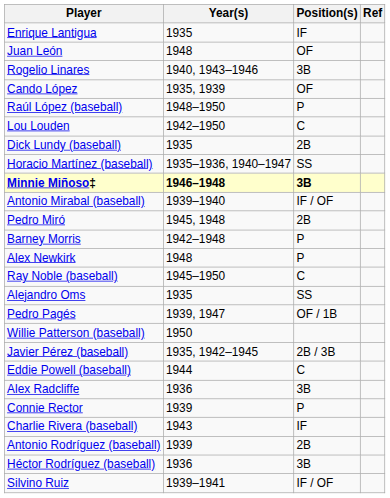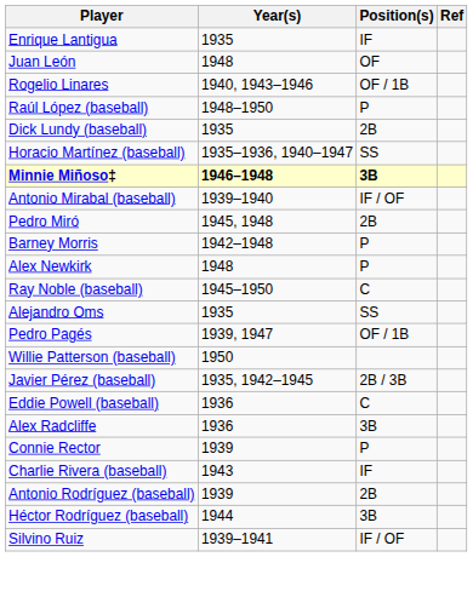Rogelio Linares | Position(s): 3B -> OF / 1B
- row: Cando López | 1935, 1939 | OF
- row: Lou Louden | 1942–1950 | C
Eddie Powell (baseball) | Year(s): 1944 -> 1936
Héctor Rodríguez (baseball) | Year(s): 1936 -> 1944
